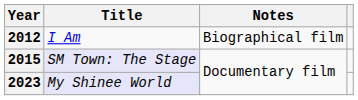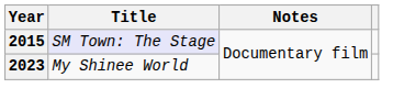- row: 2012 | I Am | Biographical film
2023 | Title: lavender background -> no background
